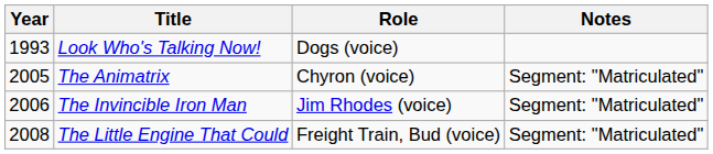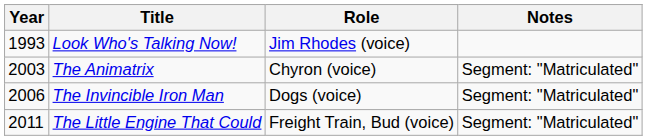Look Who's Talking Now! | Role: Dogs (voice) -> Jim Rhodes (voice)
The Animatrix | Year: 2005 -> 2003
The Invincible Iron Man | Role: Jim Rhodes (voice) -> Dogs (voice)
The Little Engine That Could | Year: 2008 -> 2011
